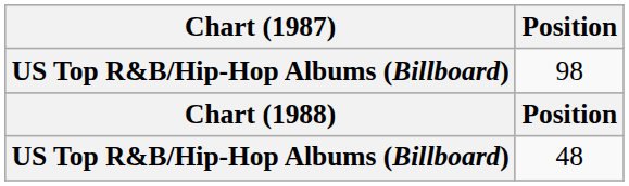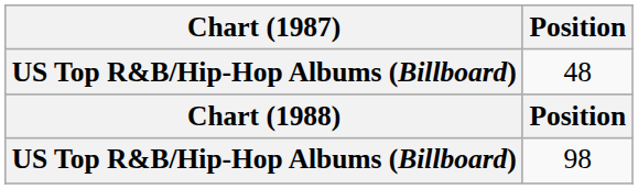rows swapped: 48 <-> 98
